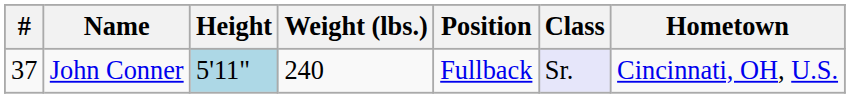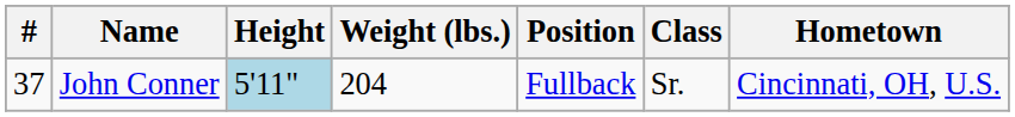John Conner | Weight (lbs.): 240 -> 204
John Conner | Class: lavender background -> no background
